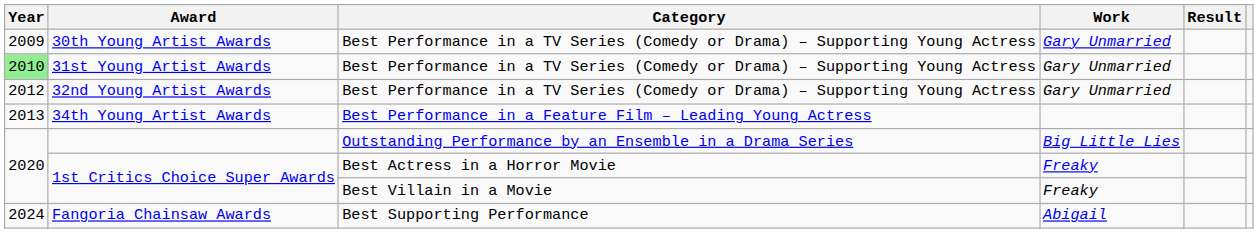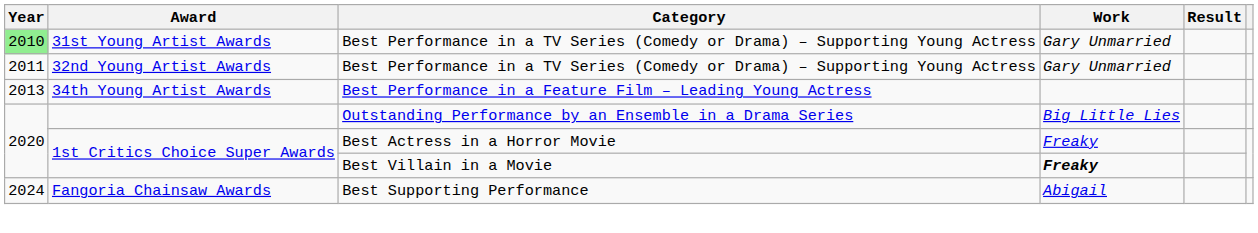- row: 2009 | 30th Young Artist Awards | Best Performance in a TV Series (Comedy or Drama) – Supporting Young Actress | Gary Unmarried
32nd Young Artist Awards | Year: 2012 -> 2011
1st Critics Choice Super Awards / Best Villain in a Movie | Work: normal -> bold
